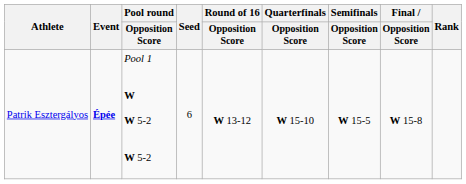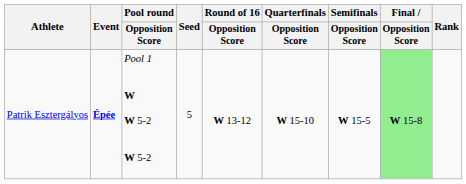Patrik Esztergályos | Seed: 6 -> 5
Patrik Esztergályos | Final / Opposition Score: no background -> lightgreen background
